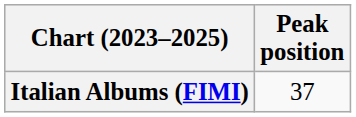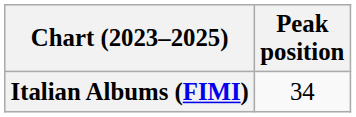Italian Albums (FIMI) | Peak position: 37 -> 34
